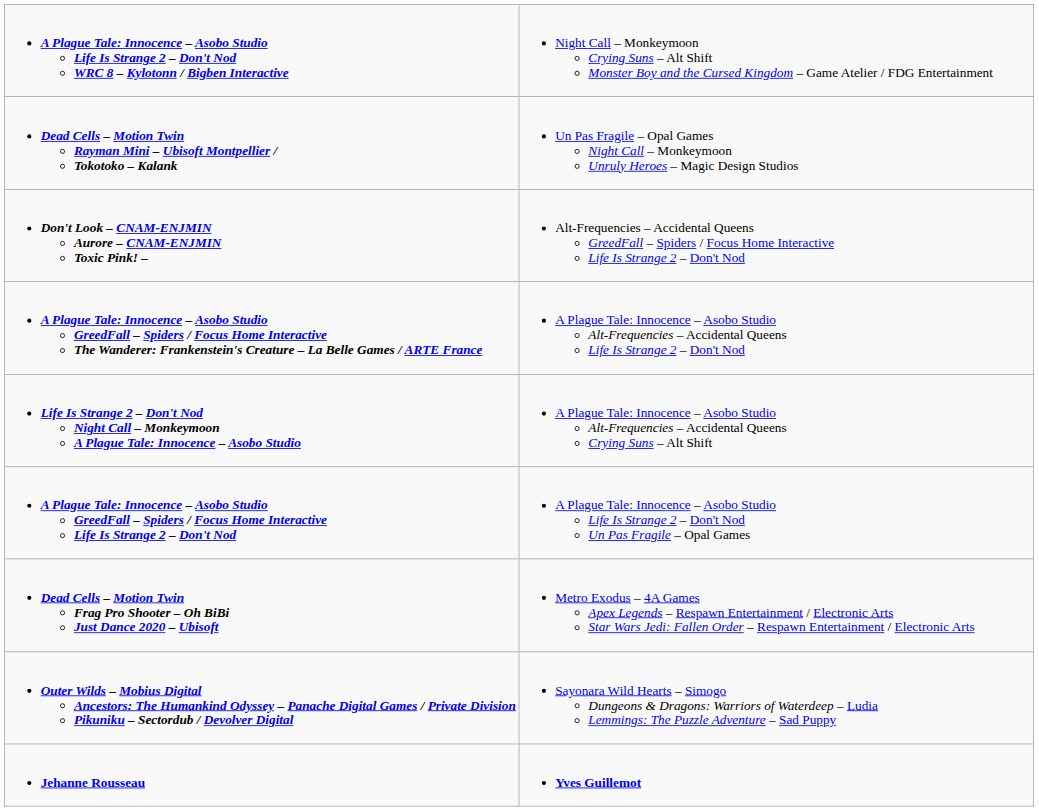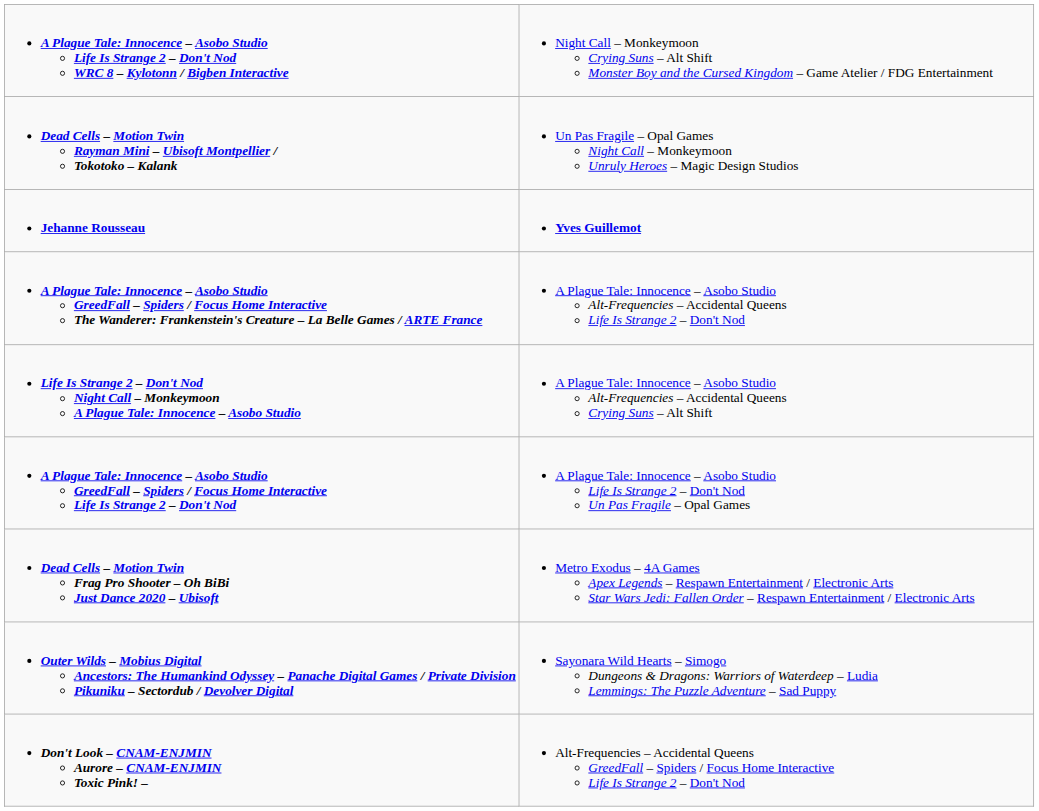rows swapped: Don't Look – CNAM-ENJMIN Aurore – CNAM-ENJMIN Toxic Pink! – <-> Jehanne Rousseau
